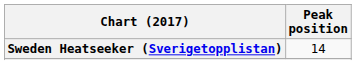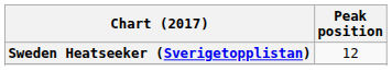Sweden Heatseeker (Sverigetopplistan) | Peak position: 14 -> 12
